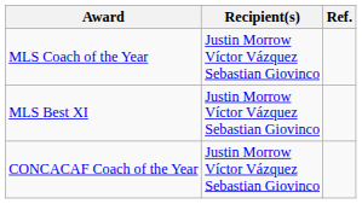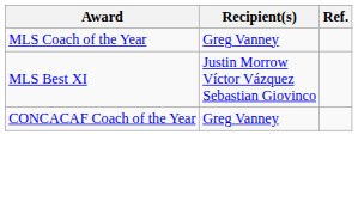MLS Coach of the Year | Recipient(s): Justin Morrow Víctor Vázquez Sebastian Giovinco -> Greg Vanney
CONCACAF Coach of the Year | Recipient(s): Justin Morrow Víctor Vázquez Sebastian Giovinco -> Greg Vanney
